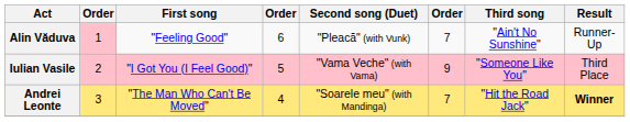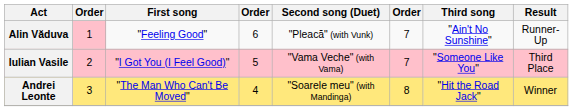Iulian Vasile | column 6: 9 -> 7
Andrei Leonte | column 6: 7 -> 8
Andrei Leonte | Result: bold -> normal
